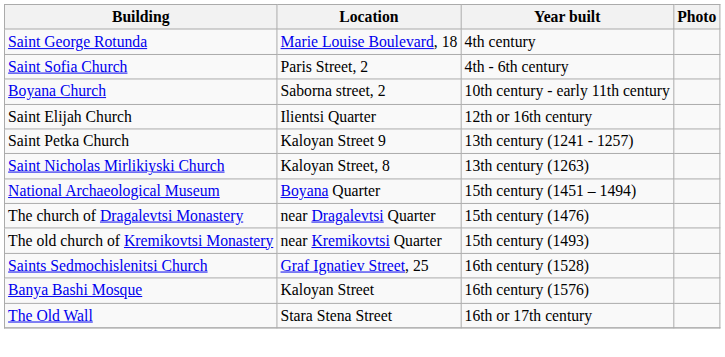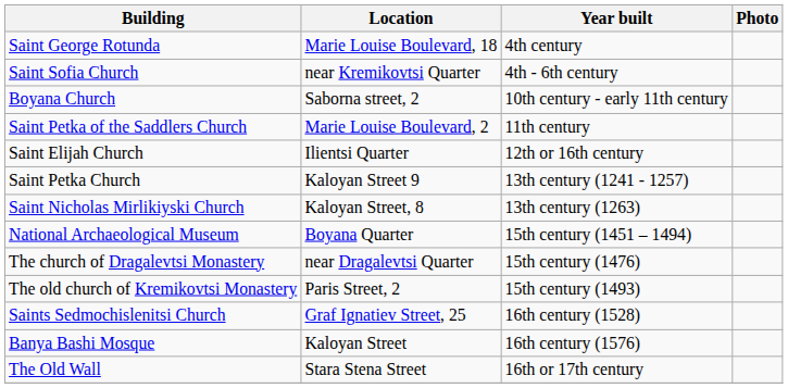Saint Sofia Church | Location: Paris Street, 2 -> near Kremikovtsi Quarter
+ row: Saint Petka of the Saddlers Church | Marie Louise Boulevard, 2 | 11th century
The old church of Kremikovtsi Monastery | Location: near Kremikovtsi Quarter -> Paris Street, 2
